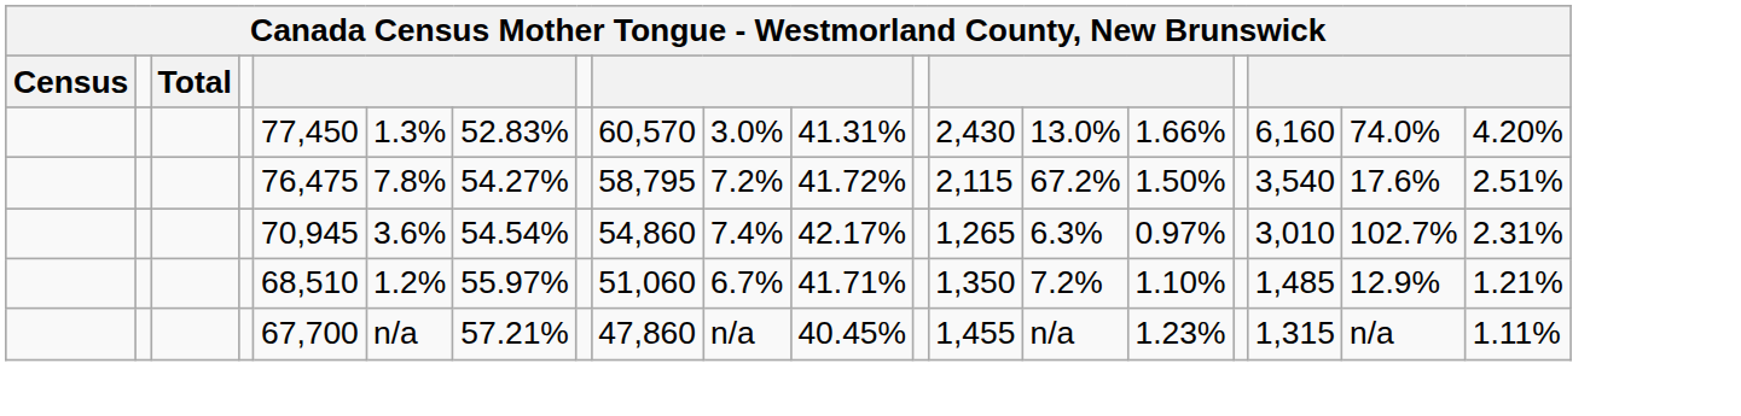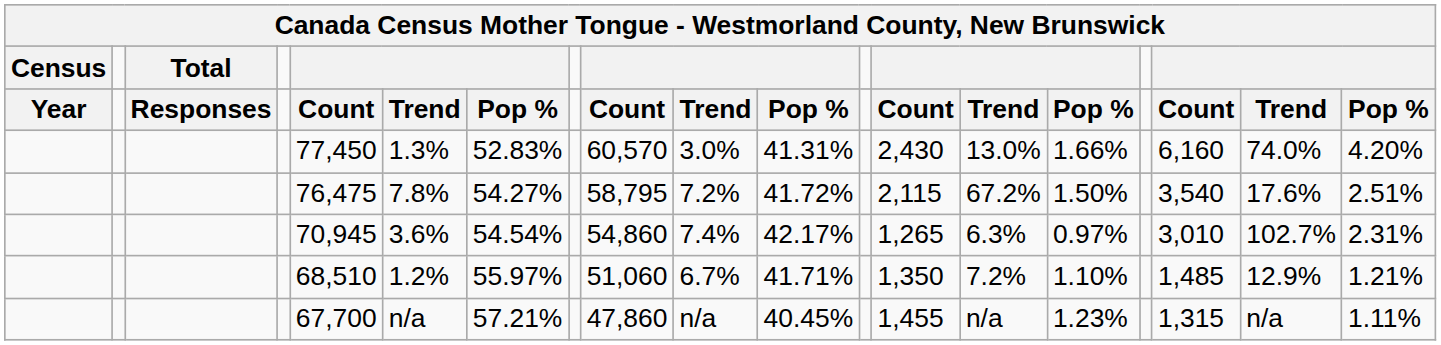+ row: Year | Responses | Count | Trend | Pop % | Count | Trend | Pop % | Count | Trend | Pop % | Count | Trend | Pop %
